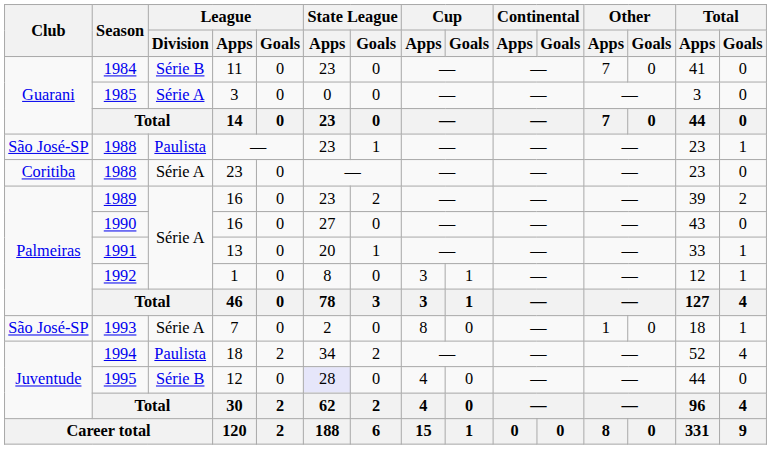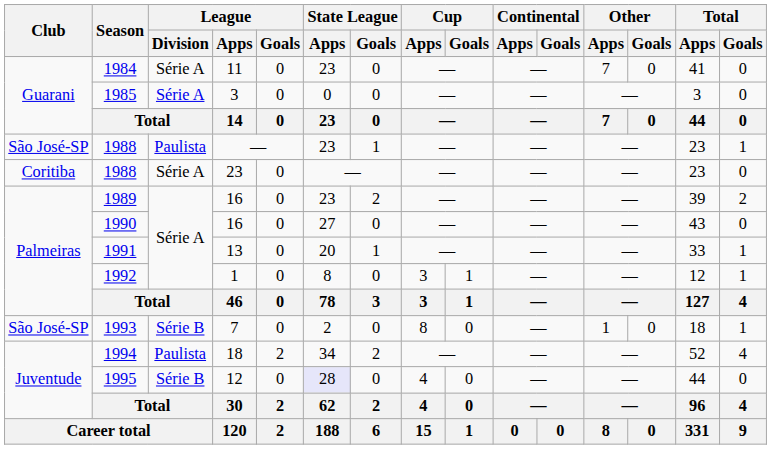1984 | League / Division: Série B -> Série A
1993 | League / Division: Série A -> Série B
